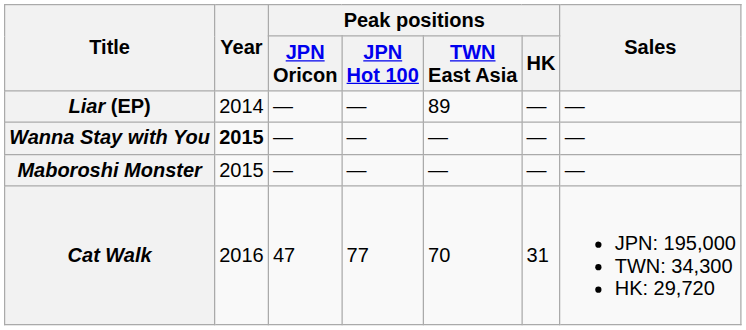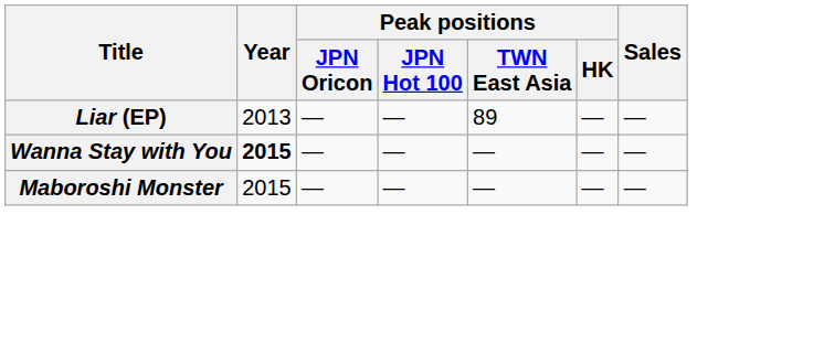Liar (EP) | Year: 2014 -> 2013
- row: Cat Walk | 2016 | 47 | 77 | 70 | 31 | JPN: 195,000 TWN: 34,300 HK: 29,720
